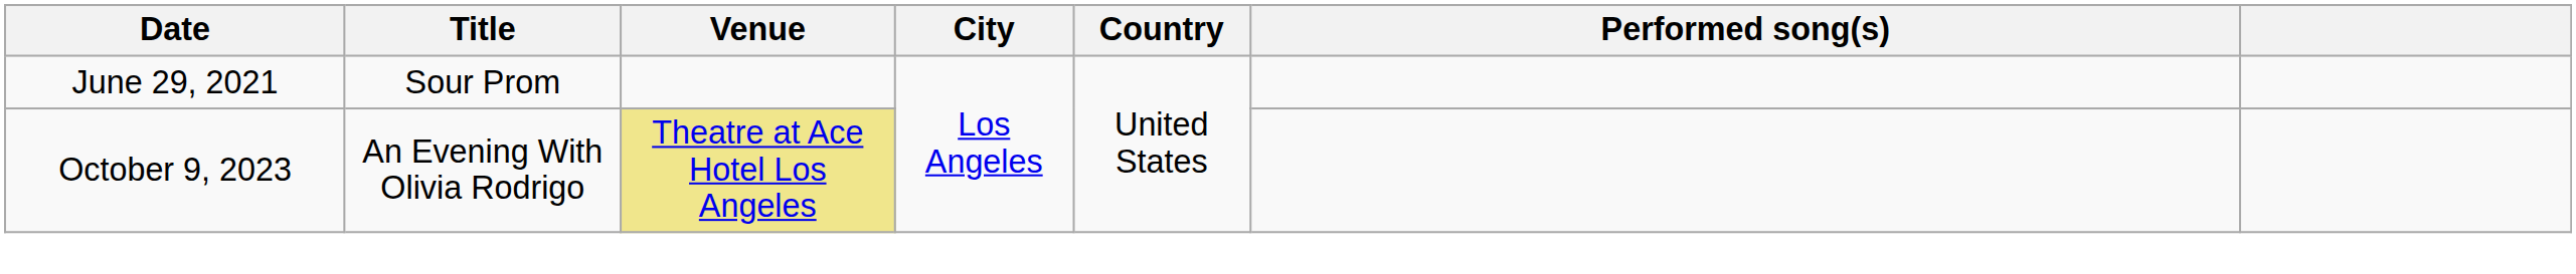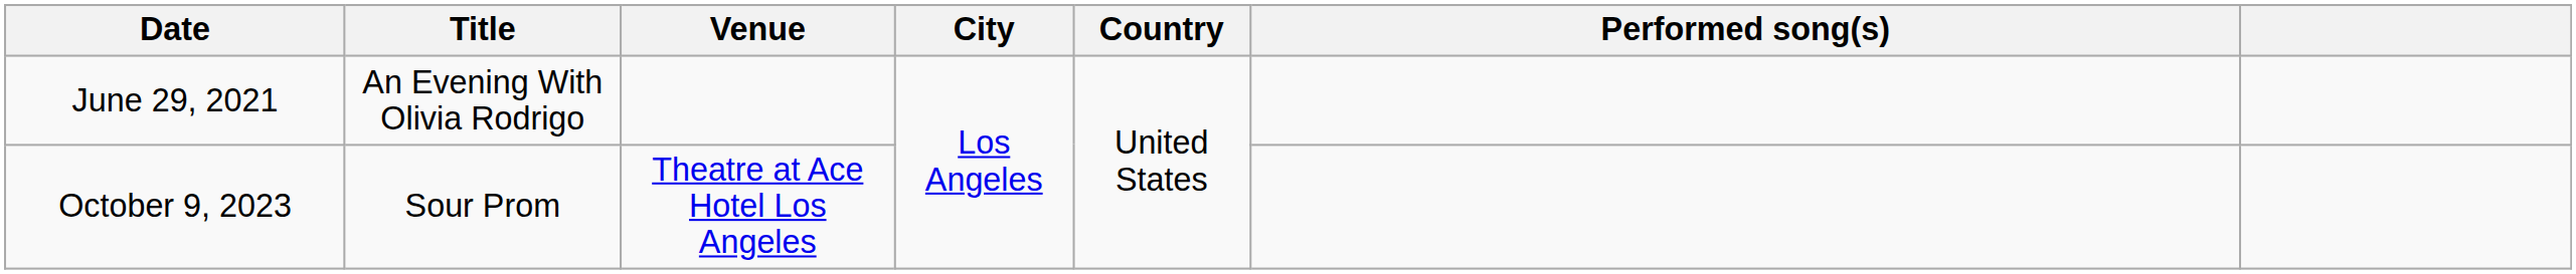June 29, 2021 | Title: Sour Prom -> An Evening With Olivia Rodrigo
October 9, 2023 | Title: An Evening With Olivia Rodrigo -> Sour Prom
October 9, 2023 | Venue: khaki background -> no background
